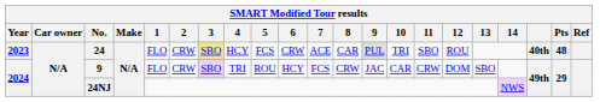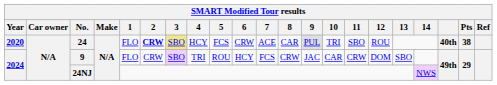24 | Year: 2023 -> 2020
24 | 2: normal -> bold
24 | Pts: 48 -> 38
